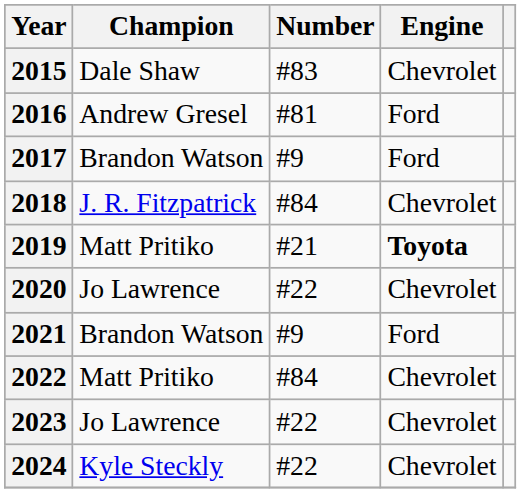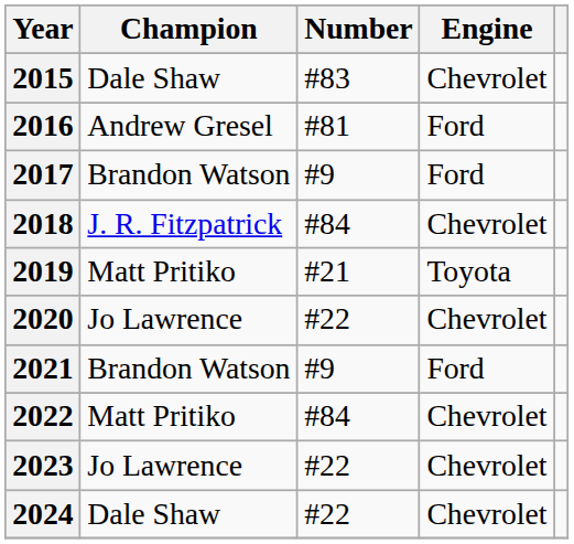2019 | Engine: bold -> normal
2024 | Champion: Kyle Steckly -> Dale Shaw
